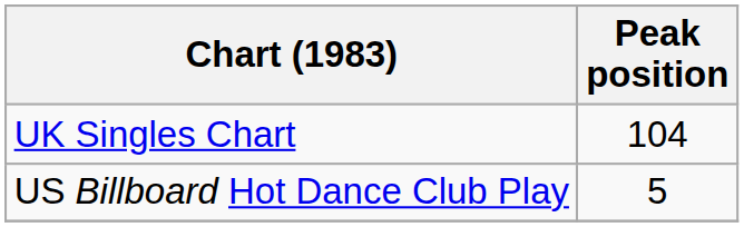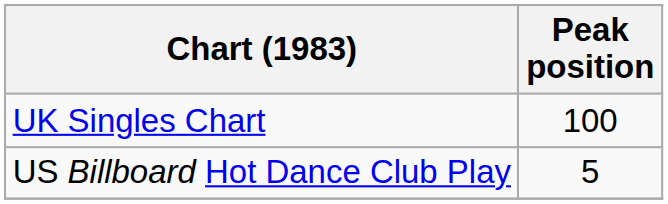UK Singles Chart | Peak position: 104 -> 100
